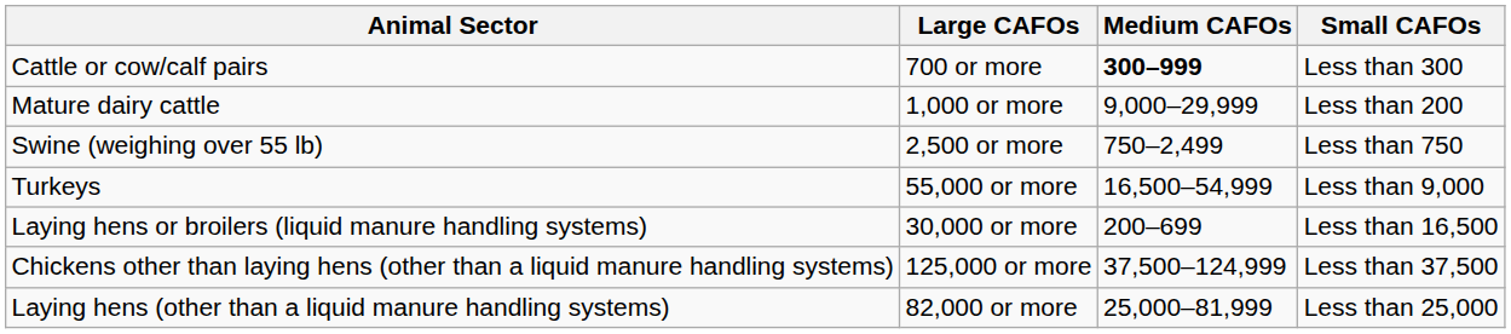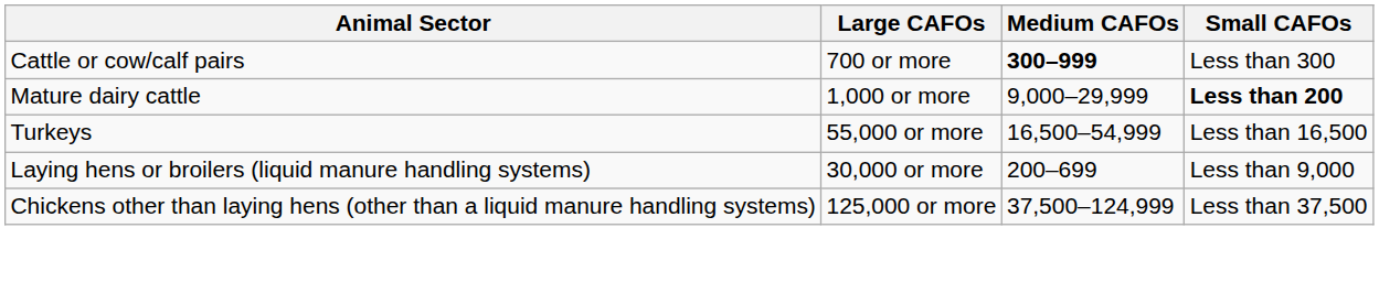Mature dairy cattle | Small CAFOs: normal -> bold
- row: Swine (weighing over 55 lb) | 2,500 or more | 750–2,499 | Less than 750
Turkeys | Small CAFOs: Less than 9,000 -> Less than 16,500
Laying hens or broilers (liquid manure handling systems) | Small CAFOs: Less than 16,500 -> Less than 9,000
- row: Laying hens (other than a liquid manure handling systems) | 82,000 or more | 25,000–81,999 | Less than 25,000
